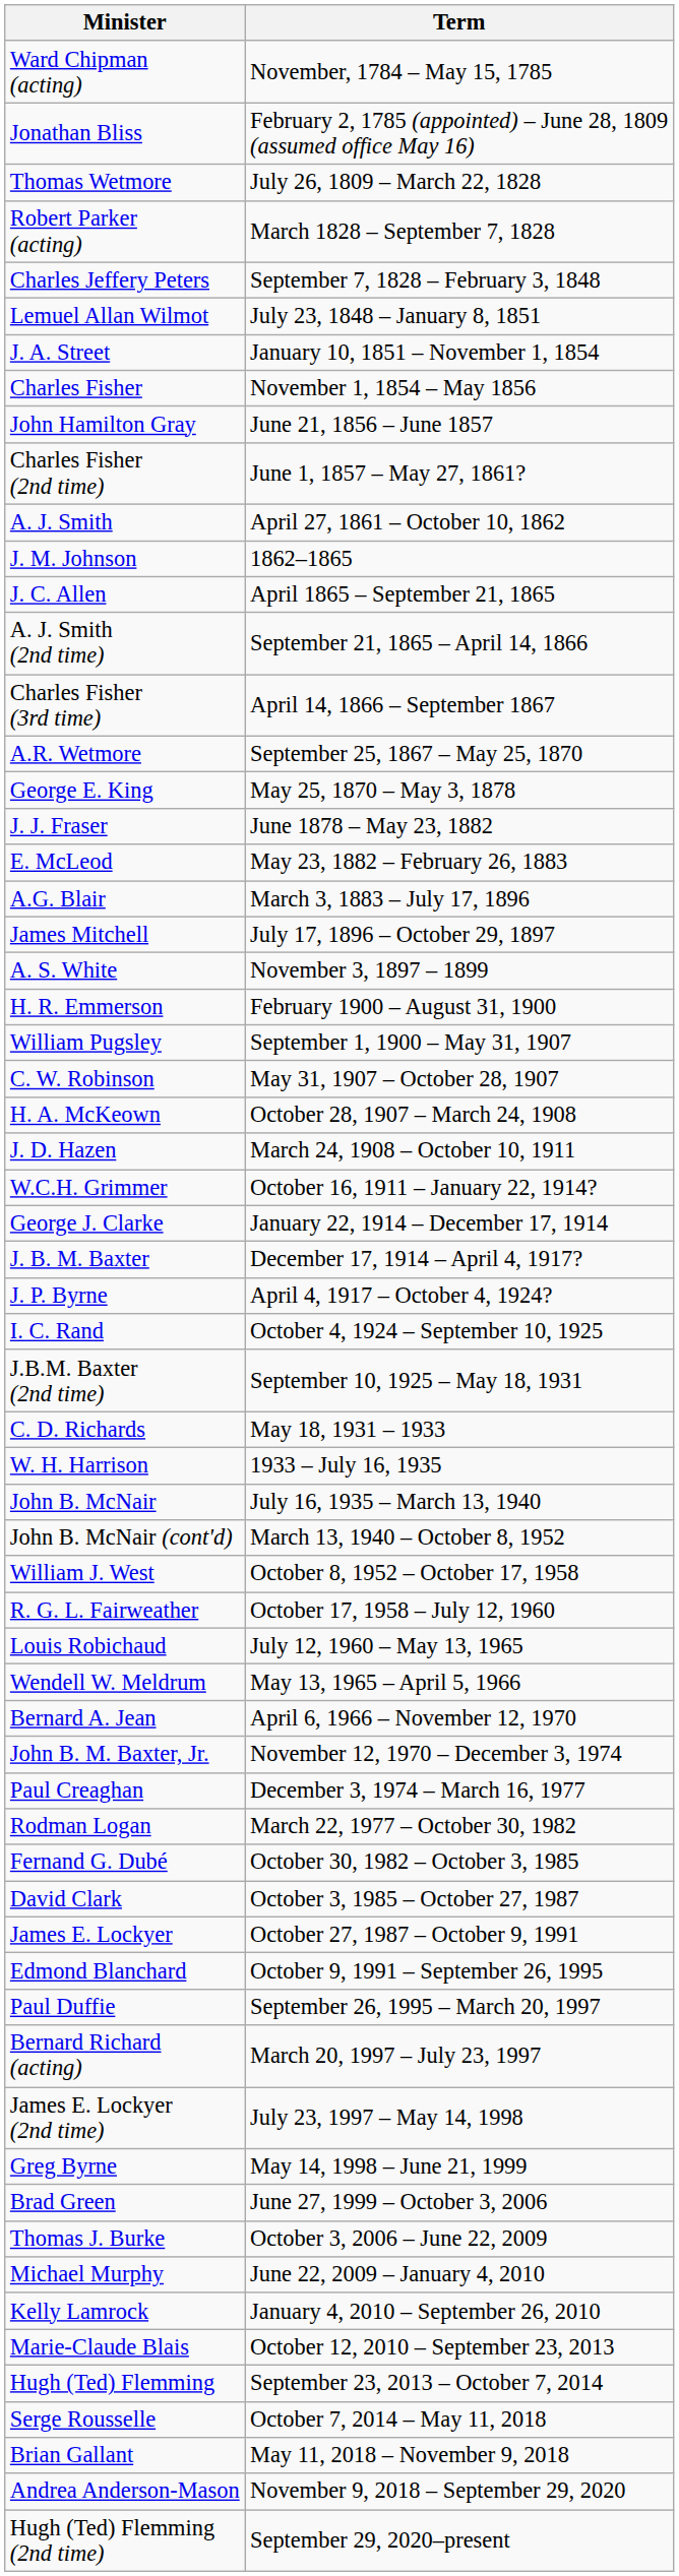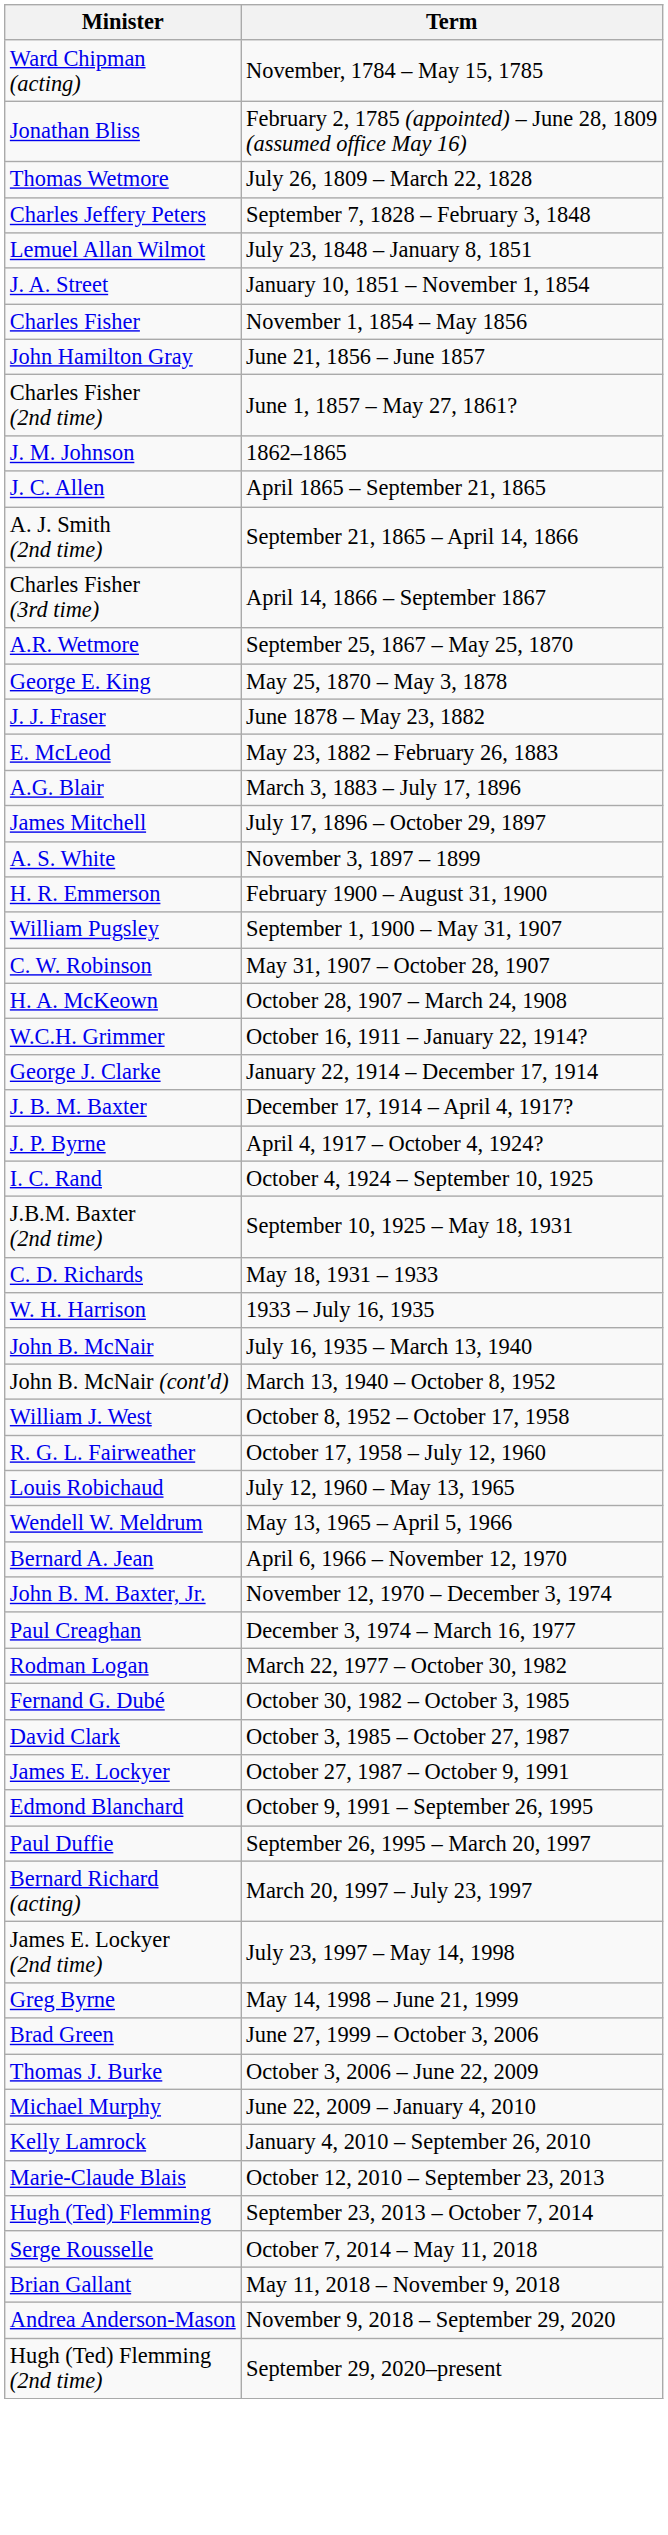- row: Robert Parker (acting) | March 1828 – September 7, 1828
- row: A. J. Smith | April 27, 1861 – October 10, 1862
- row: J. D. Hazen | March 24, 1908 – October 10, 1911
